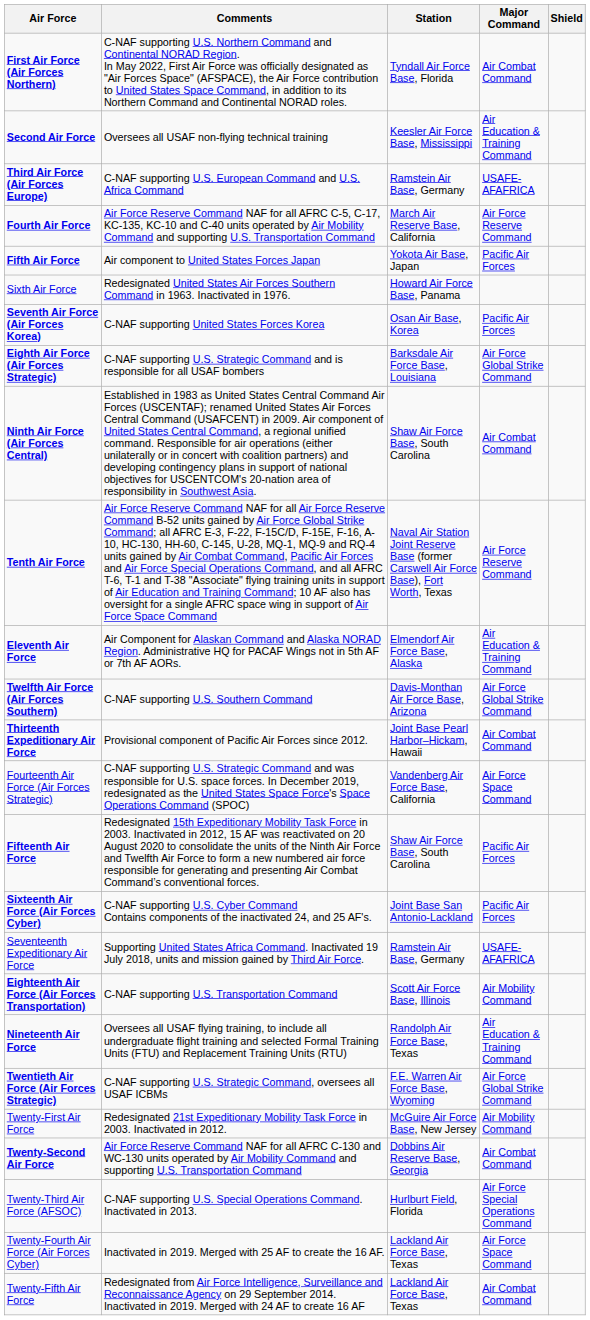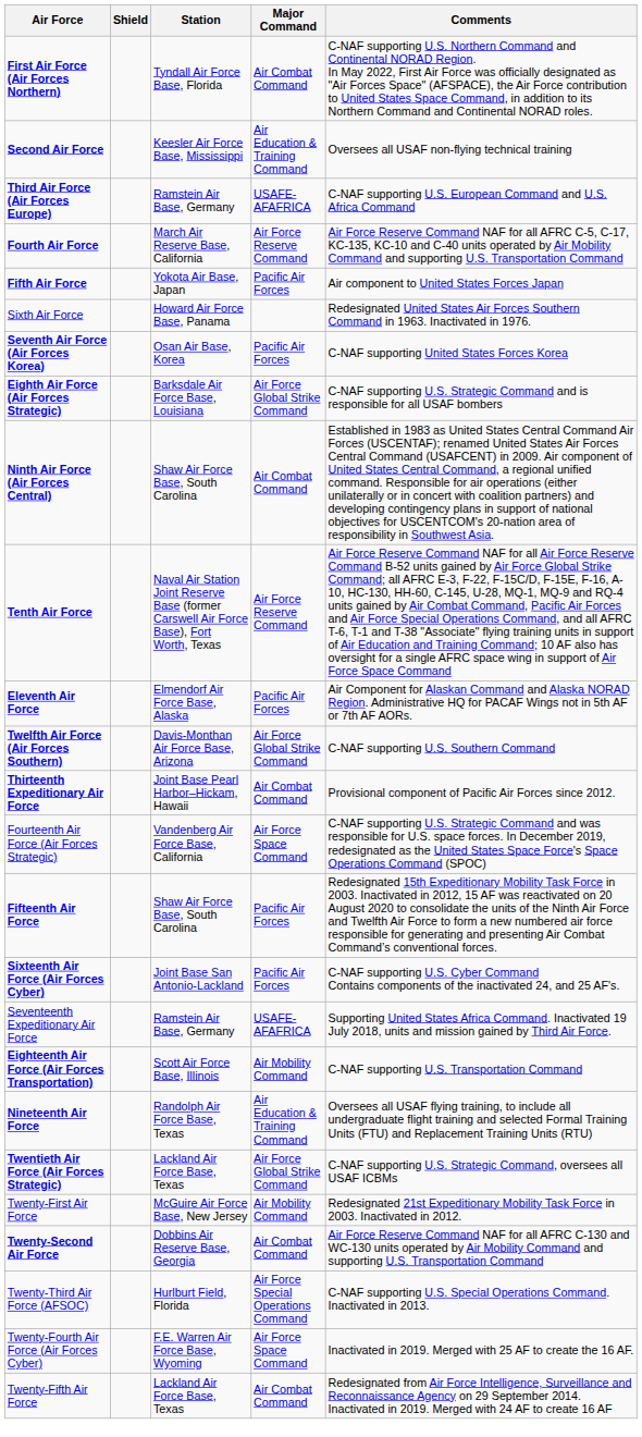columns swapped: Shield <-> Comments
Eleventh Air Force | Major Command: Air Education & Training Command -> Pacific Air Forces
Twentieth Air Force (Air Forces Strategic) | Station: F.E. Warren Air Force Base, Wyoming -> Lackland Air Force Base, Texas
Twenty-Fourth Air Force (Air Forces Cyber) | Station: Lackland Air Force Base, Texas -> F.E. Warren Air Force Base, Wyoming
